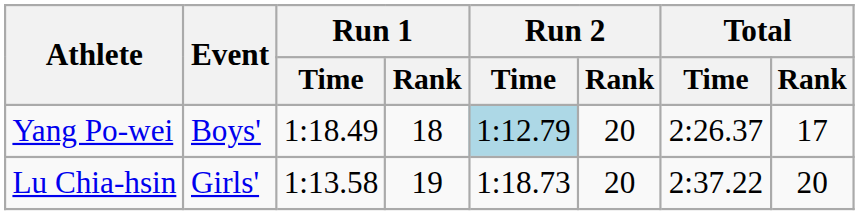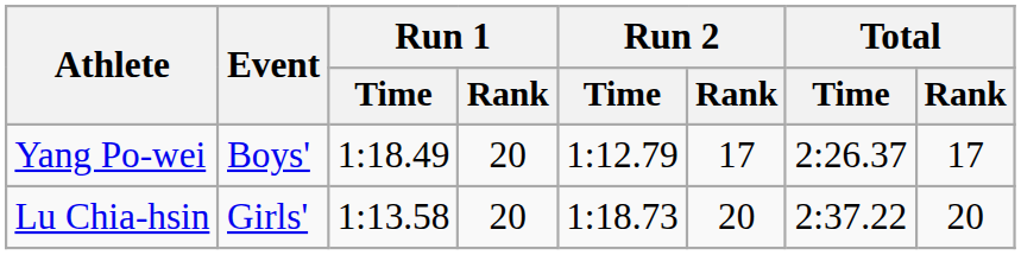Yang Po-wei | Run 1 / Rank: 18 -> 20
Yang Po-wei | Run 2 / Time: lightblue background -> no background
Yang Po-wei | Run 2 / Rank: 20 -> 17
Lu Chia-hsin | Run 1 / Rank: 19 -> 20
